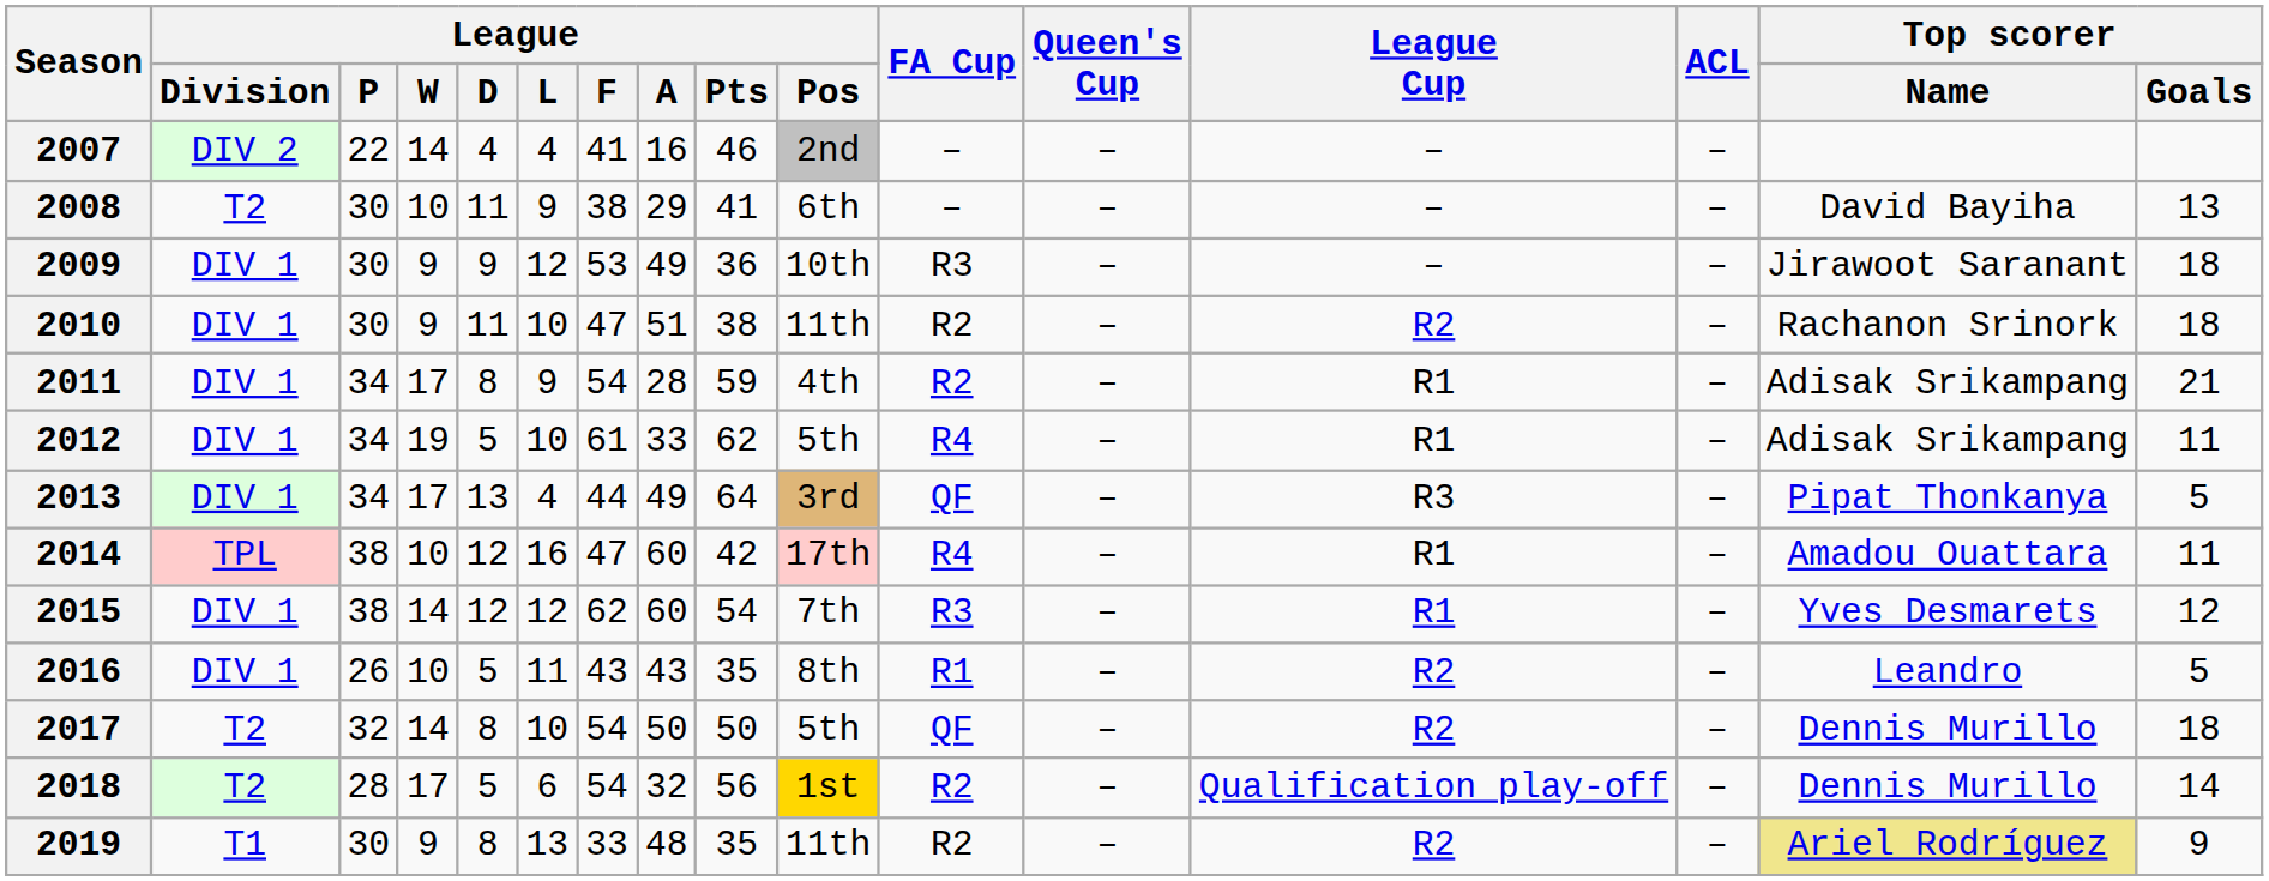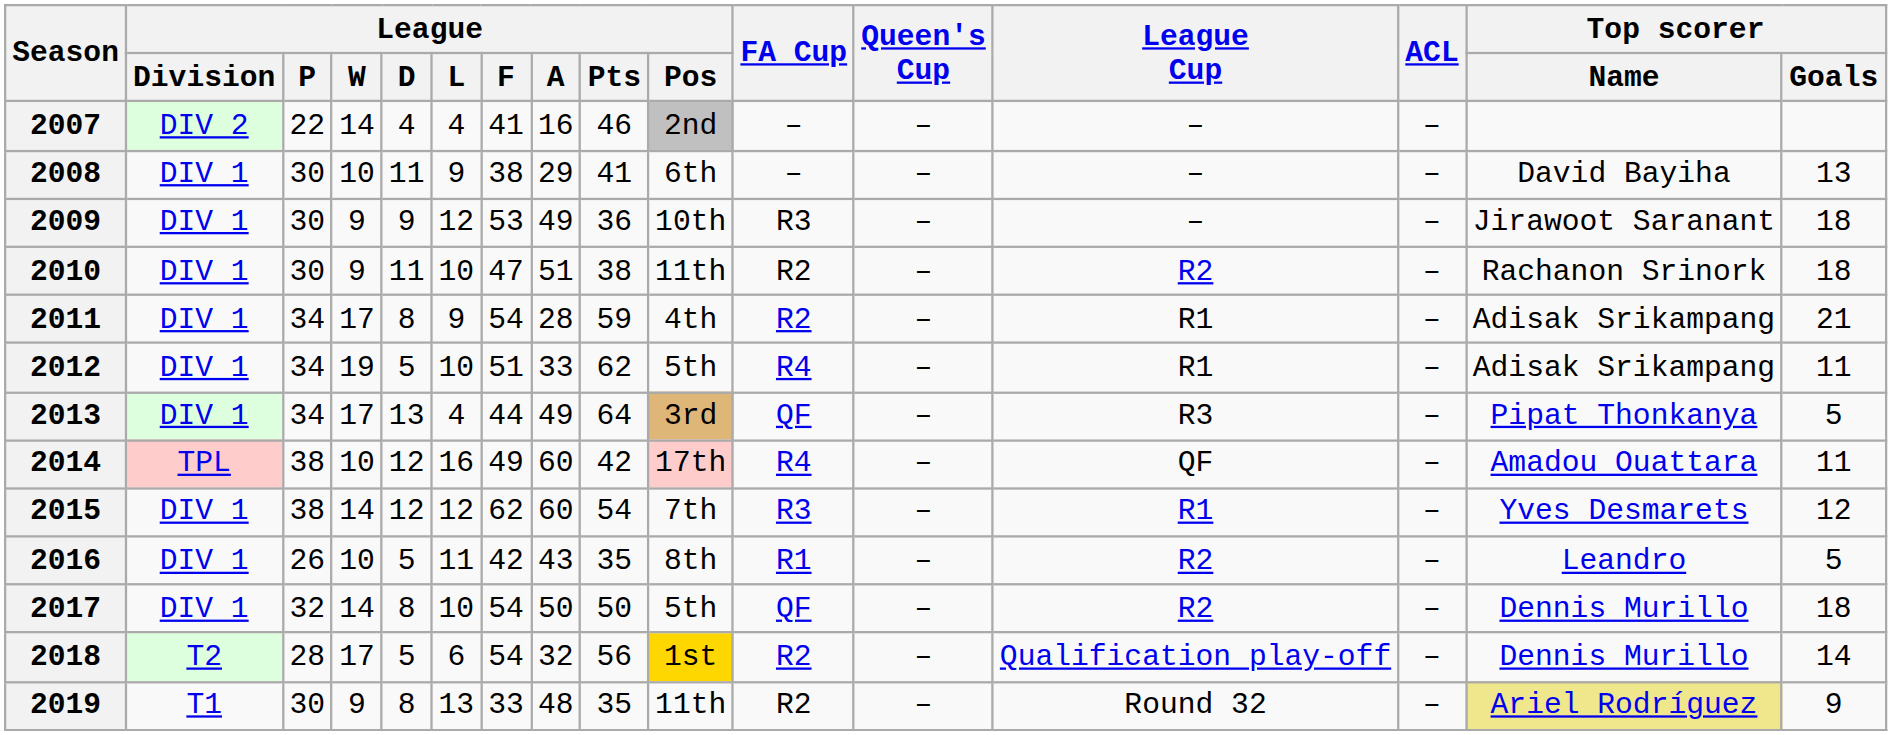2008 | League / Division: T2 -> DIV 1
2012 | League / F: 61 -> 51
2014 | League / F: 47 -> 49
2014 | League Cup: R1 -> QF
2016 | League / F: 43 -> 42
2017 | League / Division: T2 -> DIV 1
2019 | League Cup: R2 -> Round 32
